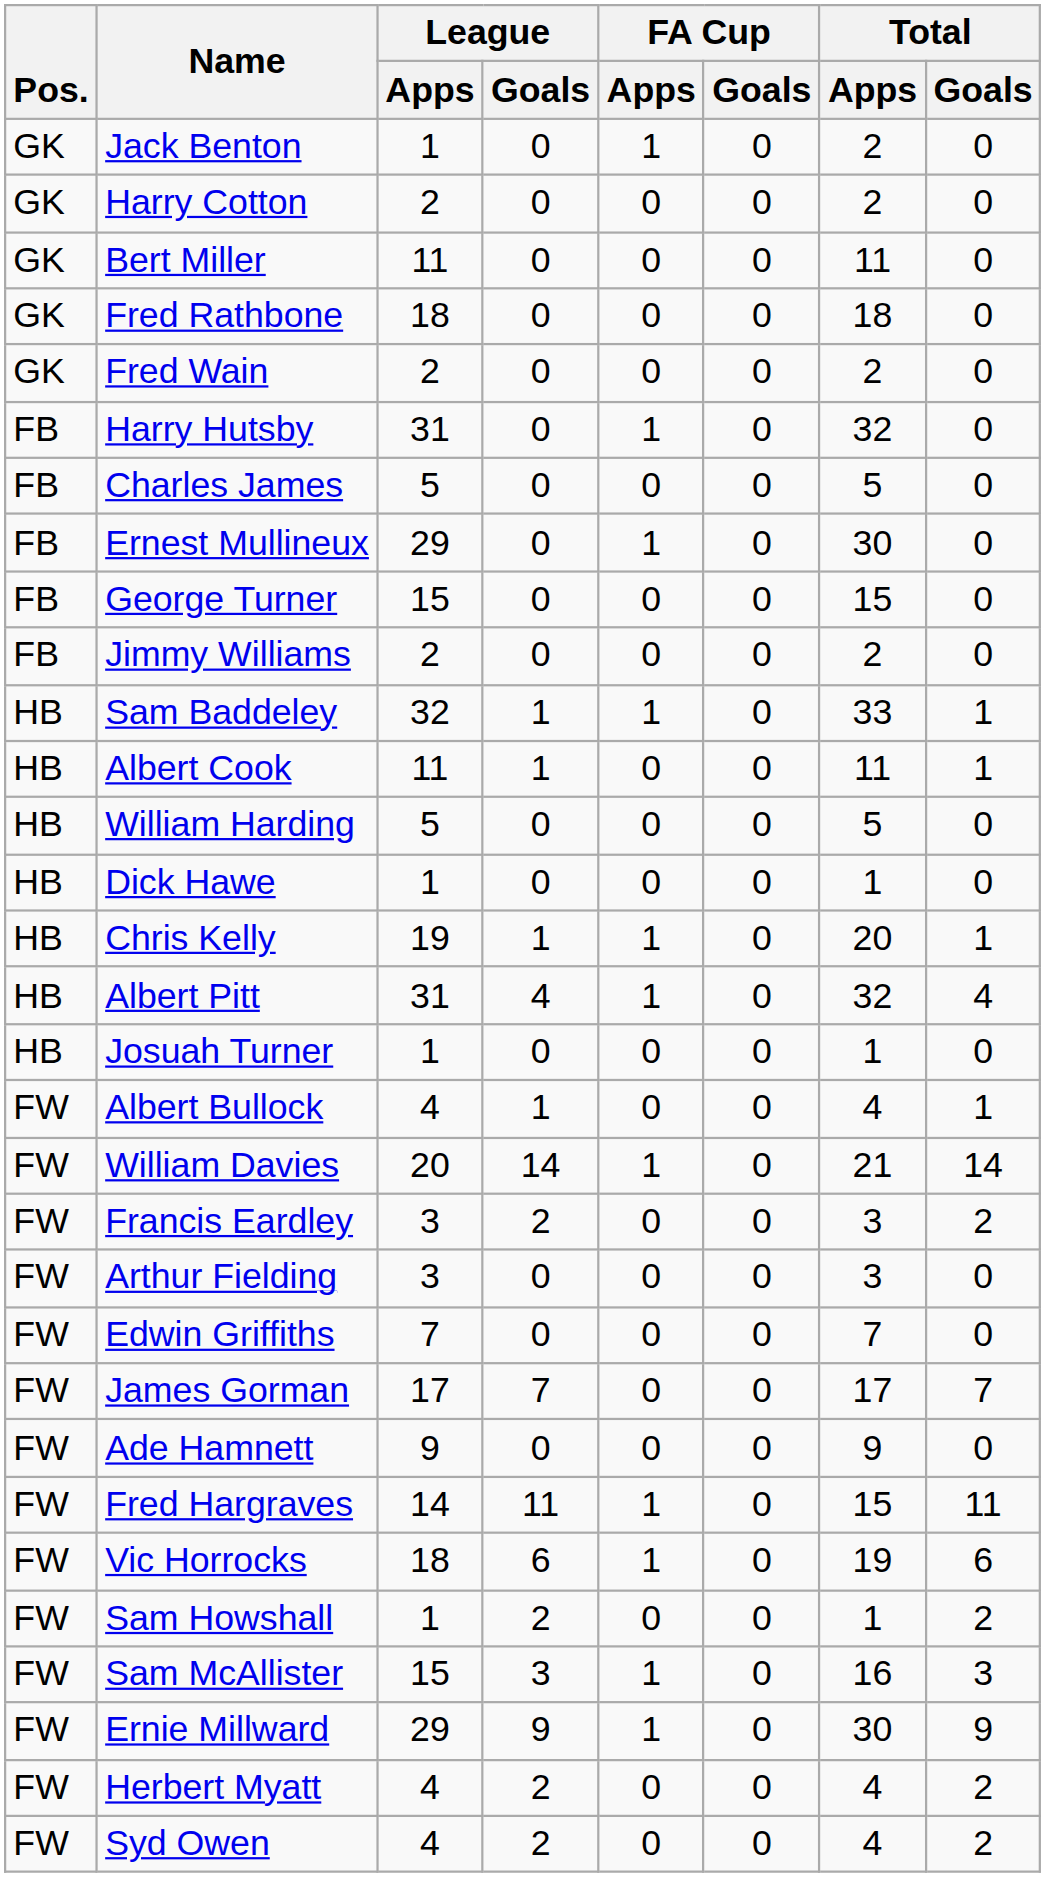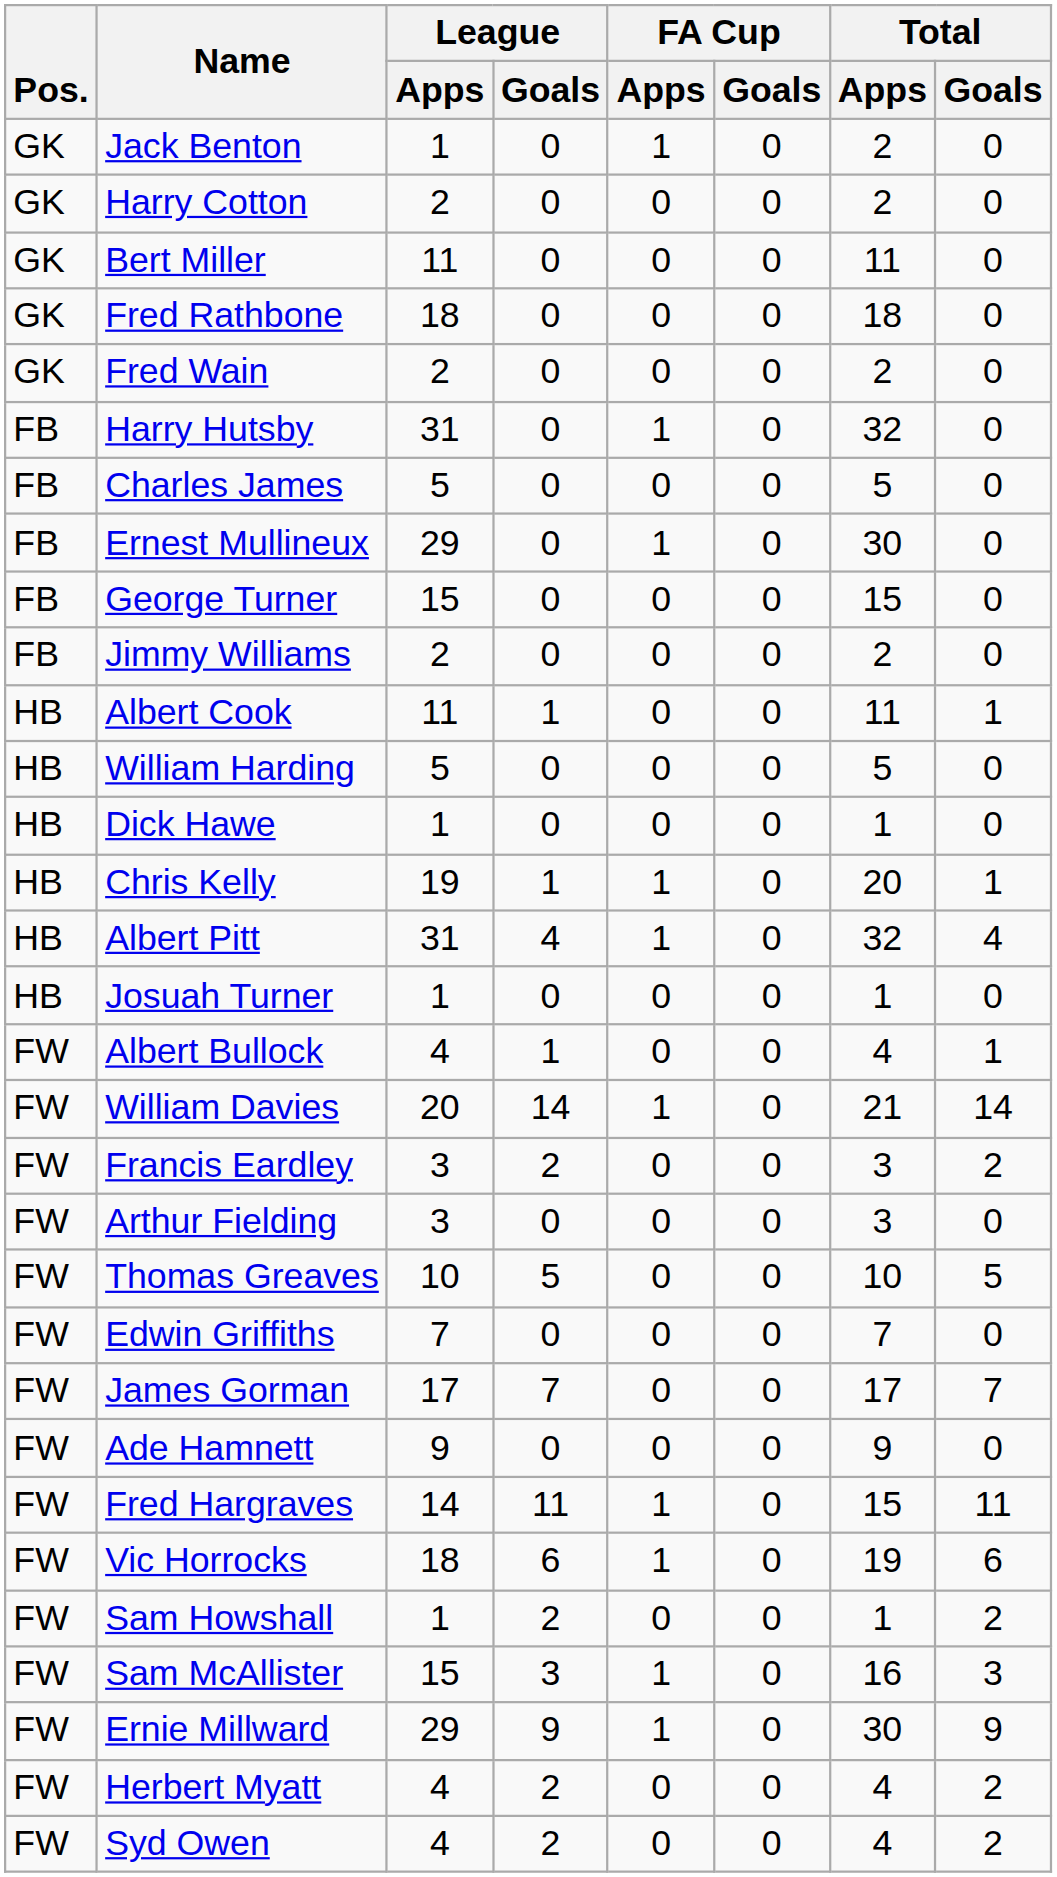- row: HB | Sam Baddeley | 32 | 1 | 1 | 0 | 33 | 1
+ row: FW | Thomas Greaves | 10 | 5 | 0 | 0 | 10 | 5
